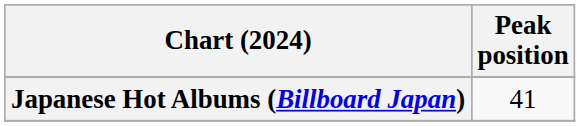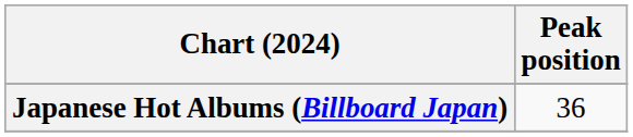Japanese Hot Albums (Billboard Japan) | Peak position: 41 -> 36
